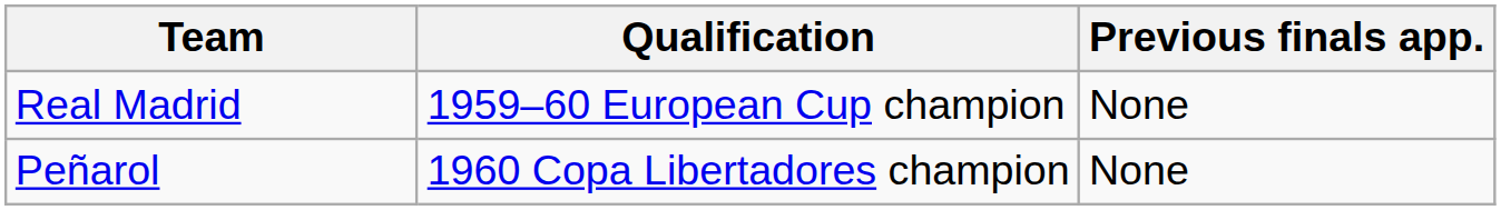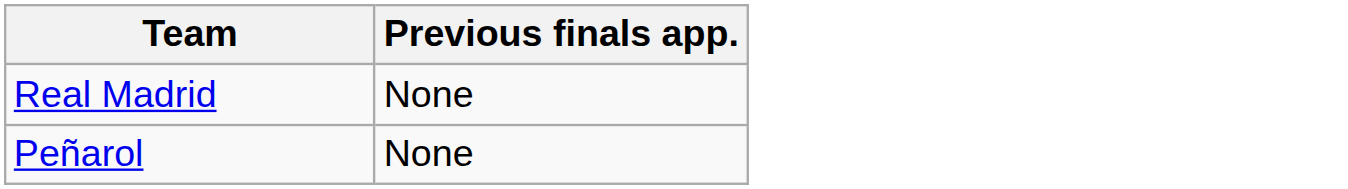- column: Qualification | 1959–60 European Cup champion | 1960 Copa Libertadores champion
